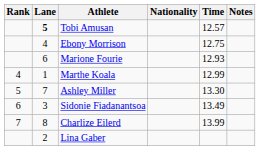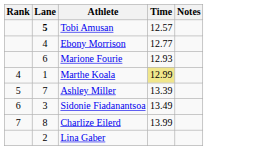- column: Nationality
Ebony Morrison | Time: 12.75 -> 12.77
Marthe Koala | Time: no background -> khaki background
Ashley Miller | Time: 13.30 -> 13.39
